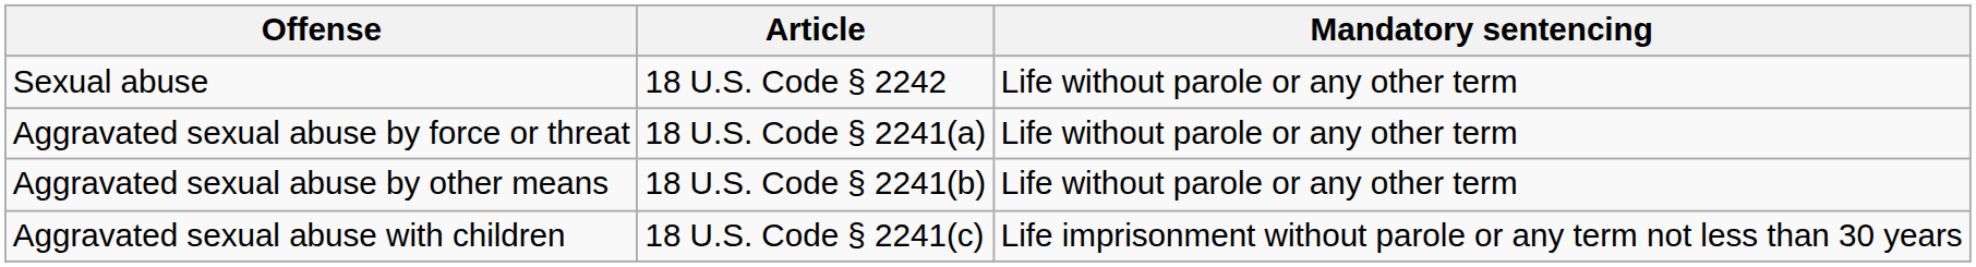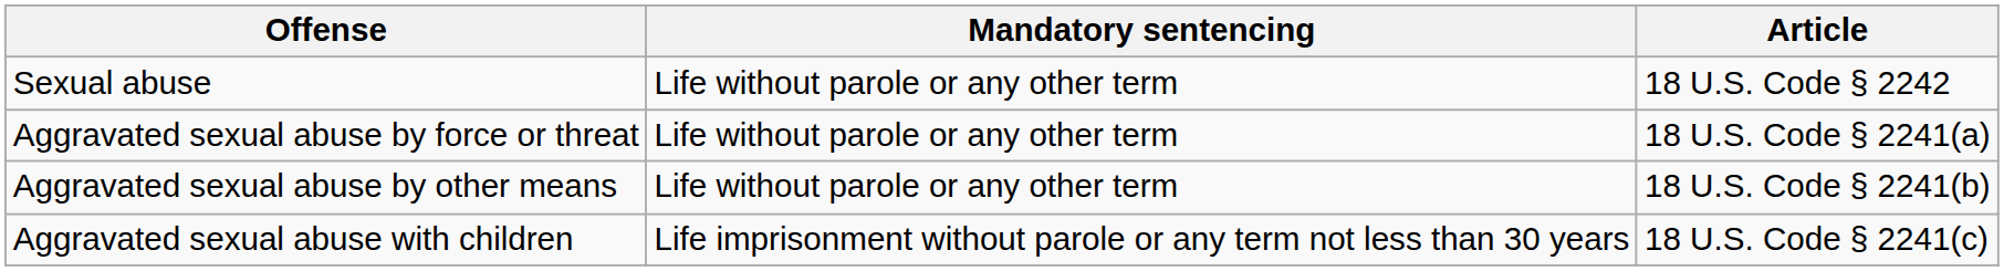columns swapped: Article <-> Mandatory sentencing
